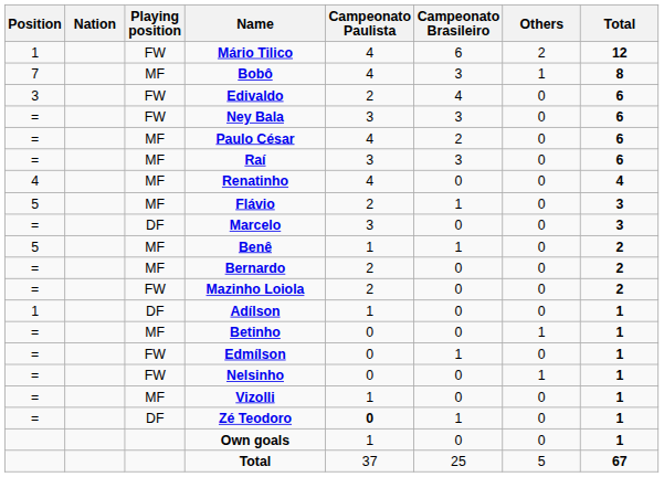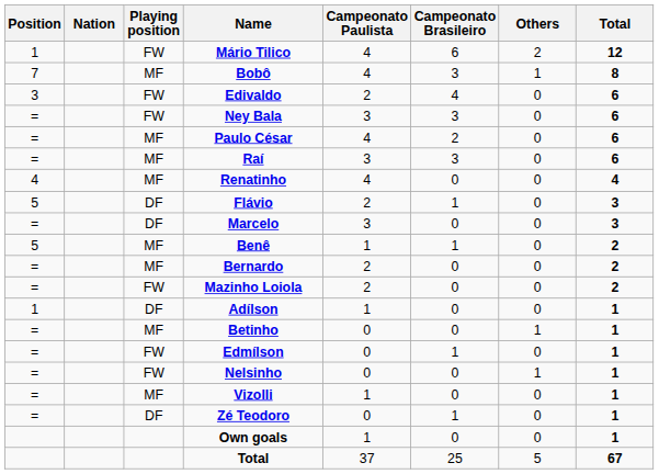Flávio | Playing position: MF -> DF
Zé Teodoro | Campeonato Paulista: bold -> normal
